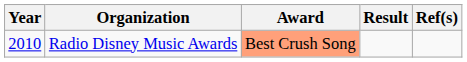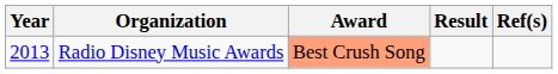Radio Disney Music Awards | Year: 2010 -> 2013
